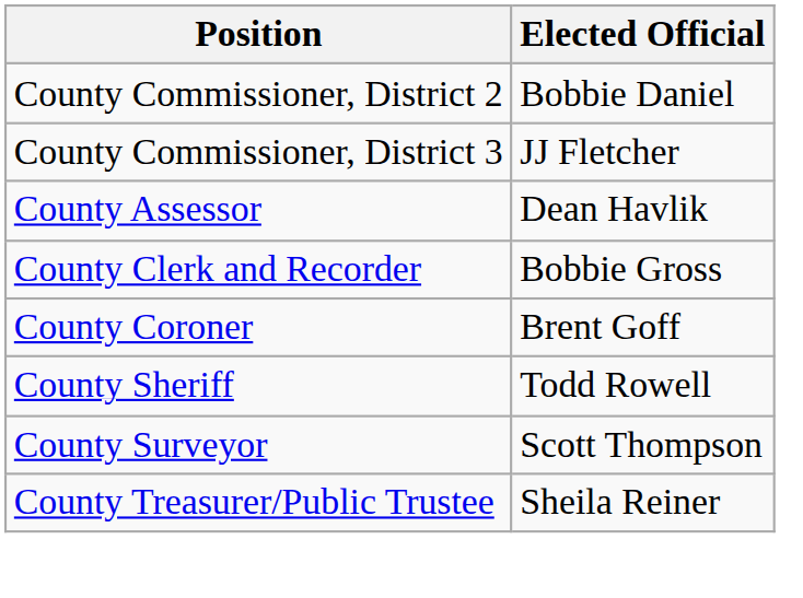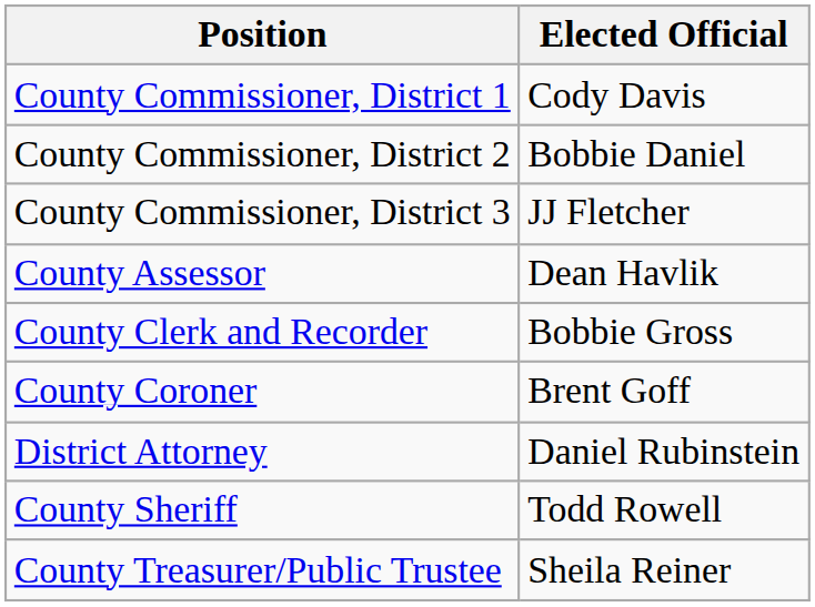+ row: County Commissioner, District 1 | Cody Davis
+ row: District Attorney | Daniel Rubinstein
- row: County Surveyor | Scott Thompson
